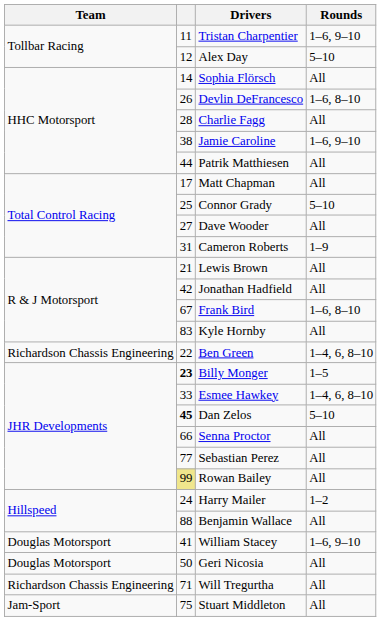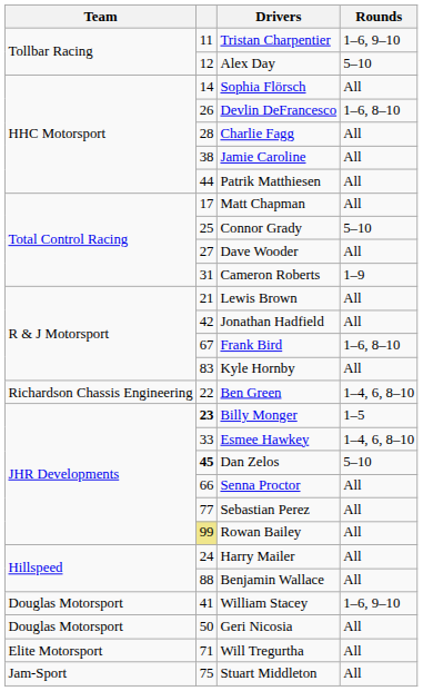Jamie Caroline | Rounds: 1–6, 9–10 -> All
Harry Mailer | Rounds: 1–2 -> All
Will Tregurtha | Team: Richardson Chassis Engineering -> Elite Motorsport
